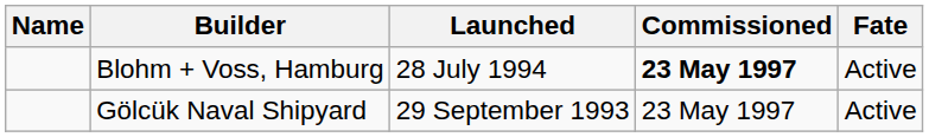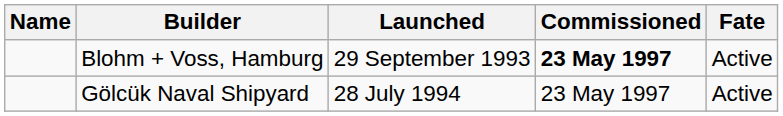Blohm + Voss, Hamburg | Launched: 28 July 1994 -> 29 September 1993
Gölcük Naval Shipyard | Launched: 29 September 1993 -> 28 July 1994
